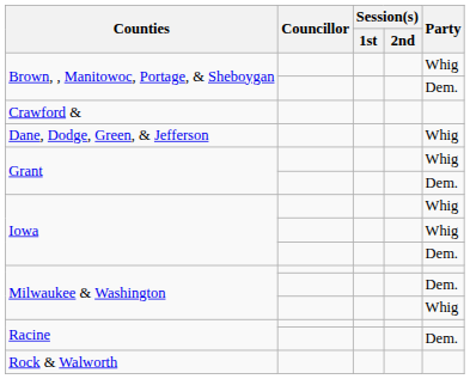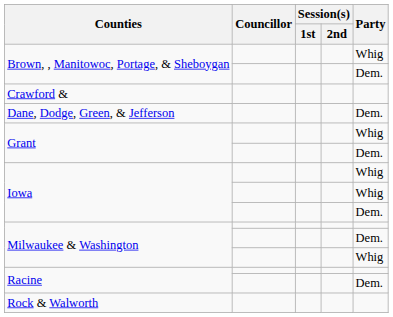Dane, Dodge, Green, & Jefferson | Party: Whig -> Dem.
